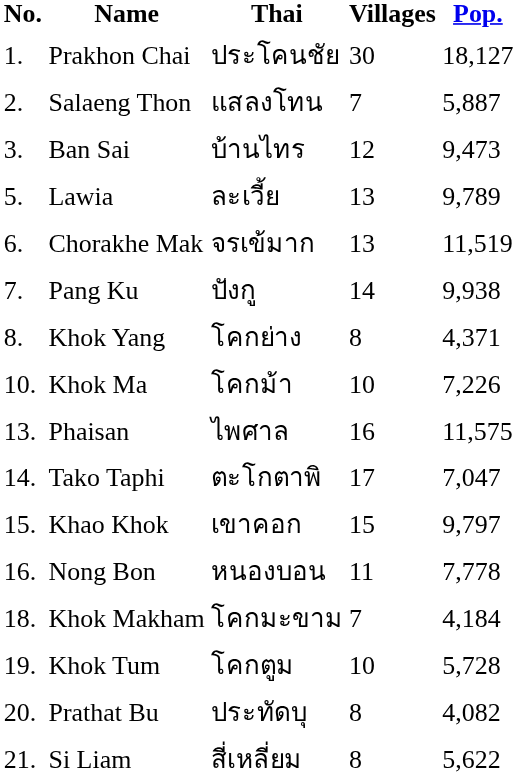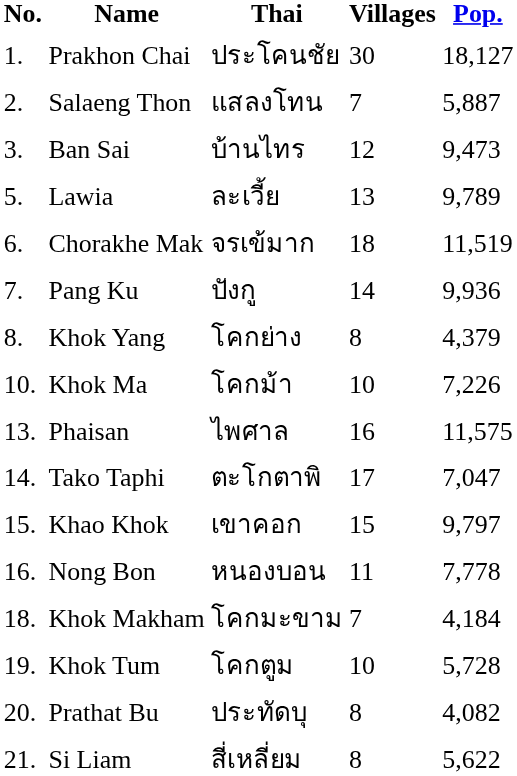Chorakhe Mak | Villages: 13 -> 18
Pang Ku | Pop.: 9,938 -> 9,936
Khok Yang | Pop.: 4,371 -> 4,379
